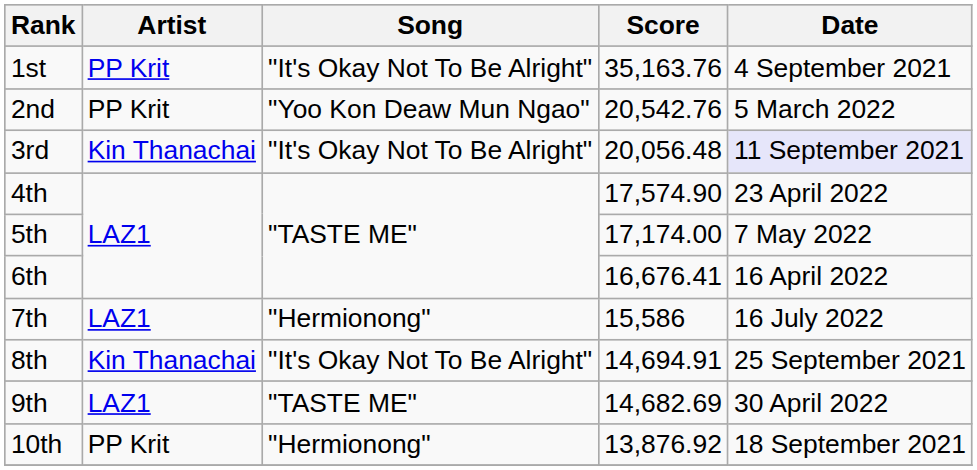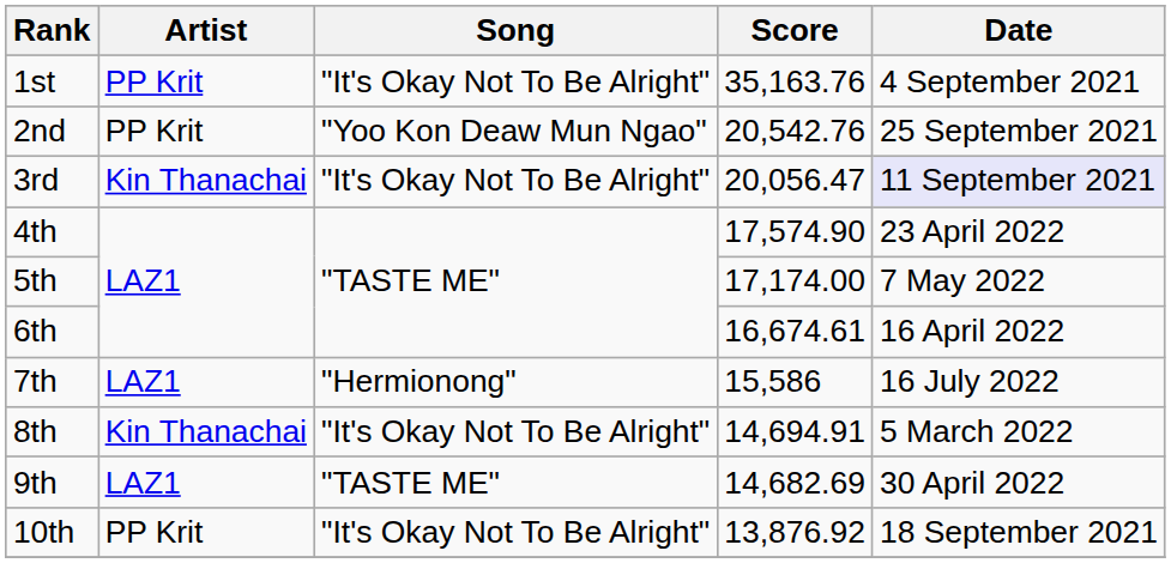2nd | Date: 5 March 2022 -> 25 September 2021
3rd | Score: 20,056.48 -> 20,056.47
6th | Score: 16,676.41 -> 16,674.61
8th | Date: 25 September 2021 -> 5 March 2022
10th | Song: "Hermionong" -> "It's Okay Not To Be Alright"
